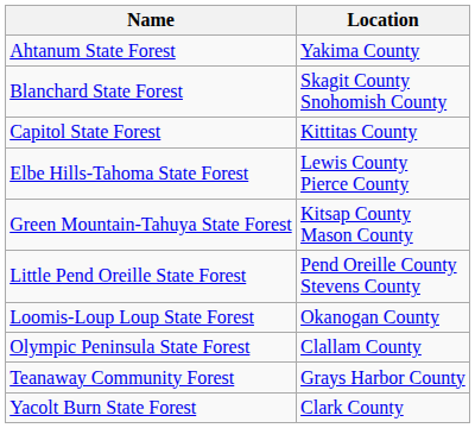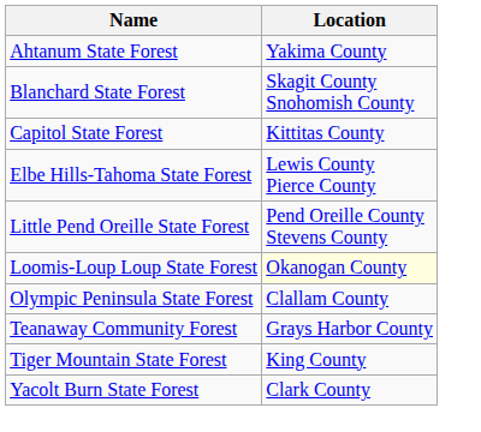- row: Green Mountain-Tahuya State Forest | Kitsap County Mason County
Loomis-Loup Loup State Forest | Location: no background -> lightyellow background
+ row: Tiger Mountain State Forest | King County
